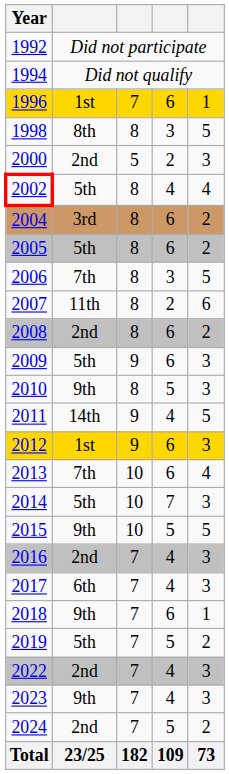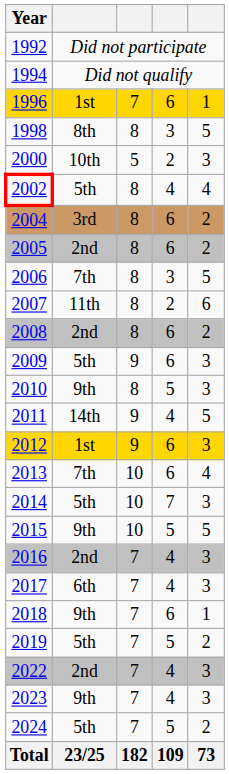2000 | column 2: 2nd -> 10th
2005 | column 2: 5th -> 2nd
2024 | column 2: 2nd -> 5th
